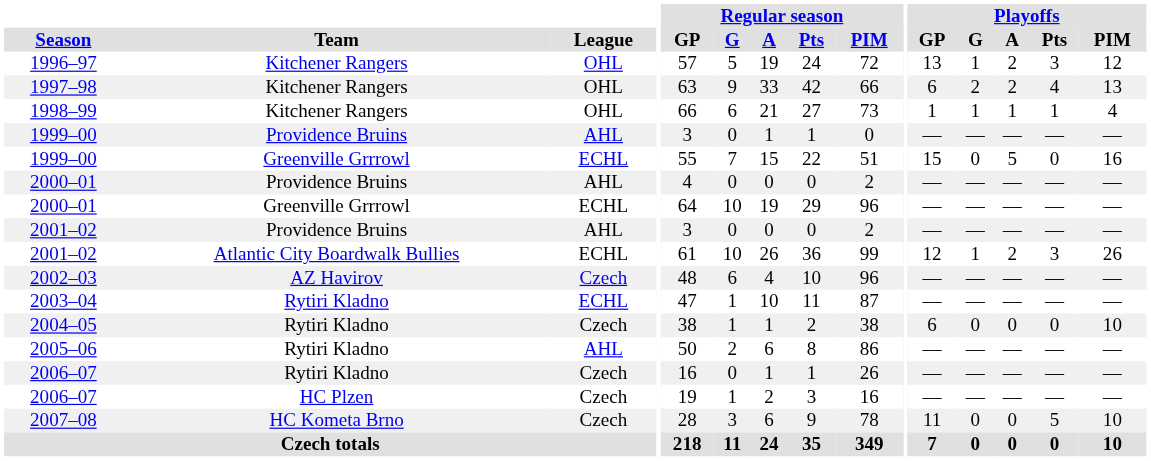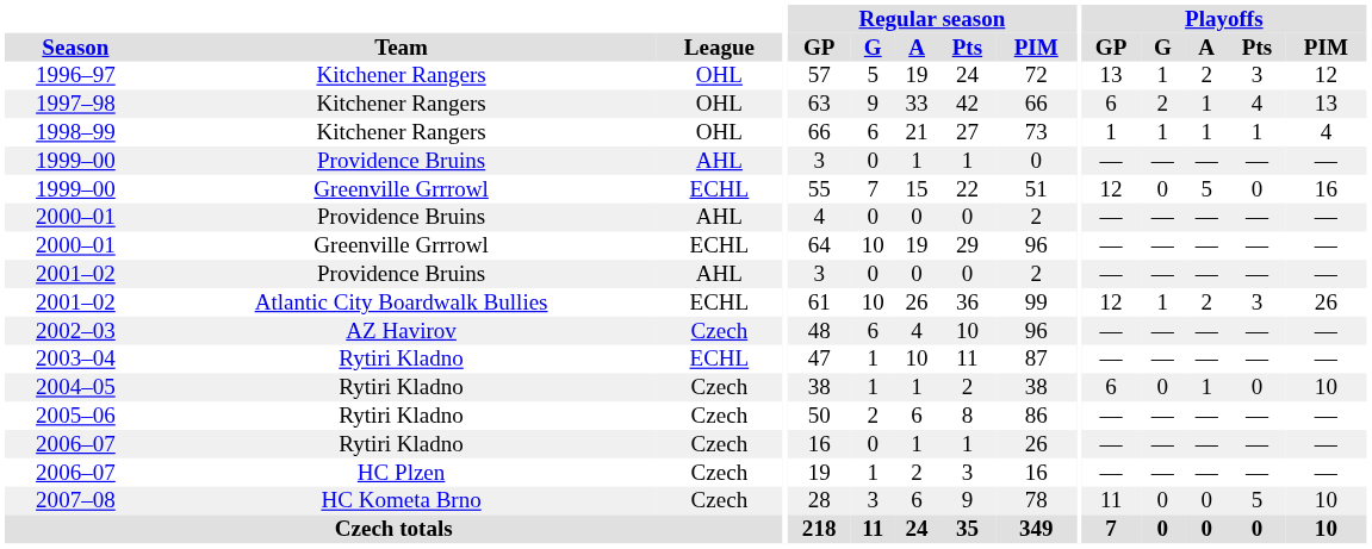1997–98 | Playoffs / A: 2 -> 1
1999–00 / Greenville Grrrowl | Playoffs / GP: 15 -> 12
2004–05 | Playoffs / A: 0 -> 1
2005–06 | League: AHL -> Czech
